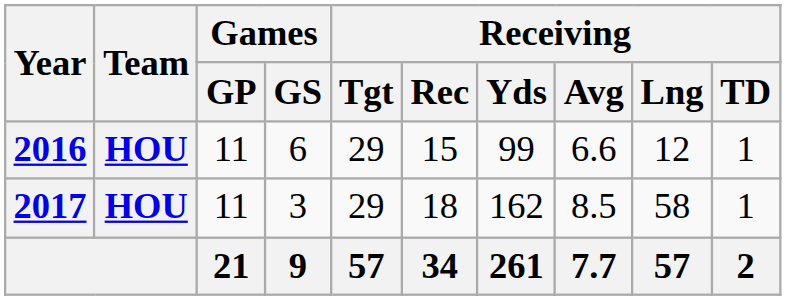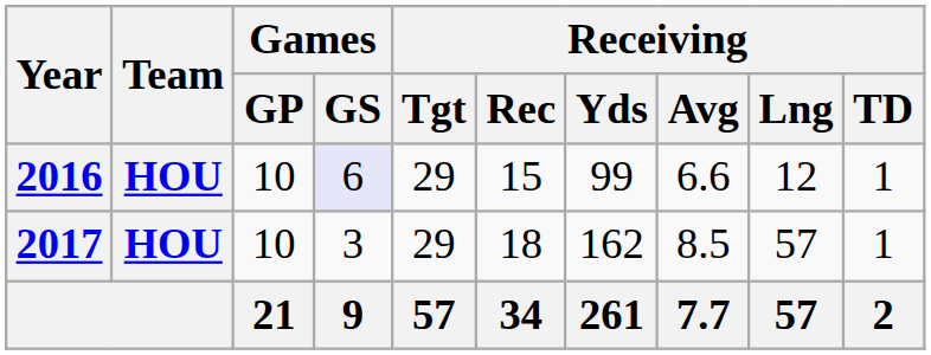2016 | Games / GP: 11 -> 10
2016 | Games / GS: no background -> lavender background
2017 | Games / GP: 11 -> 10
2017 | Receiving / Lng: 58 -> 57
